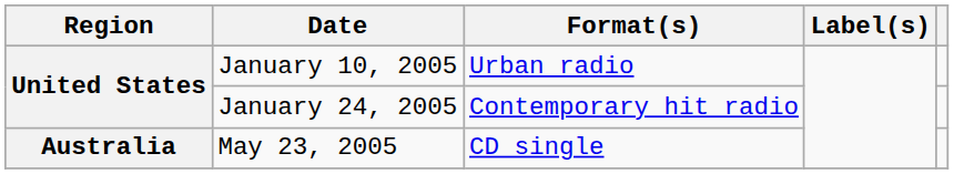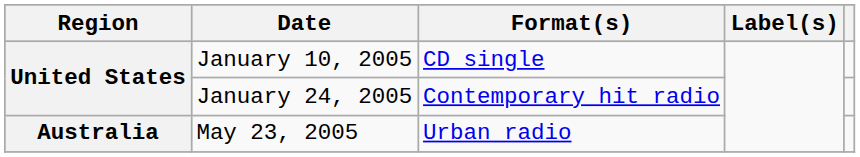January 10, 2005 | Format(s): Urban radio -> CD single
May 23, 2005 | Format(s): CD single -> Urban radio
